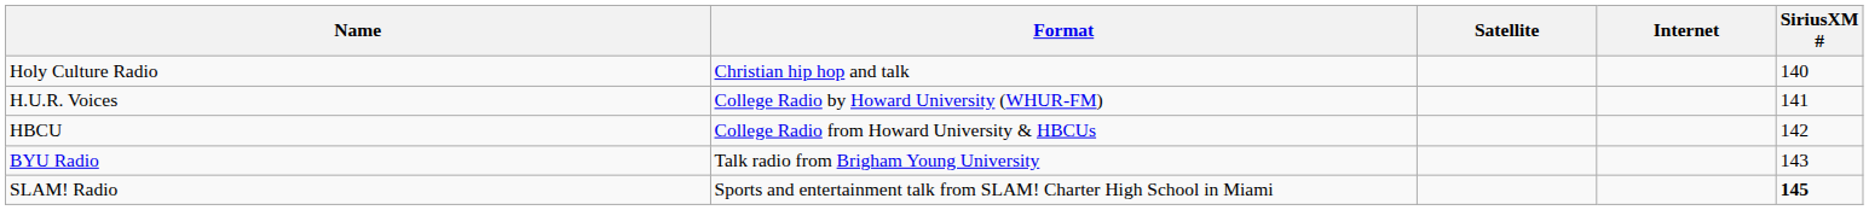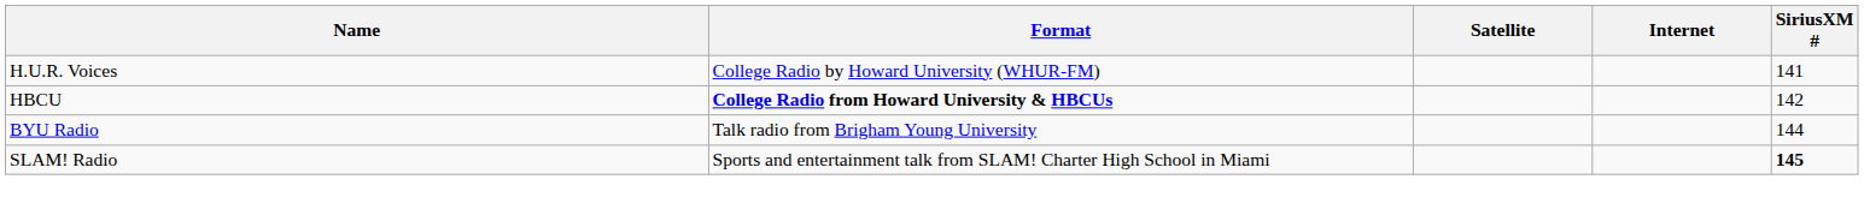- row: Holy Culture Radio | Christian hip hop and talk | 140
HBCU | Format: normal -> bold
BYU Radio | SiriusXM #: 143 -> 144
